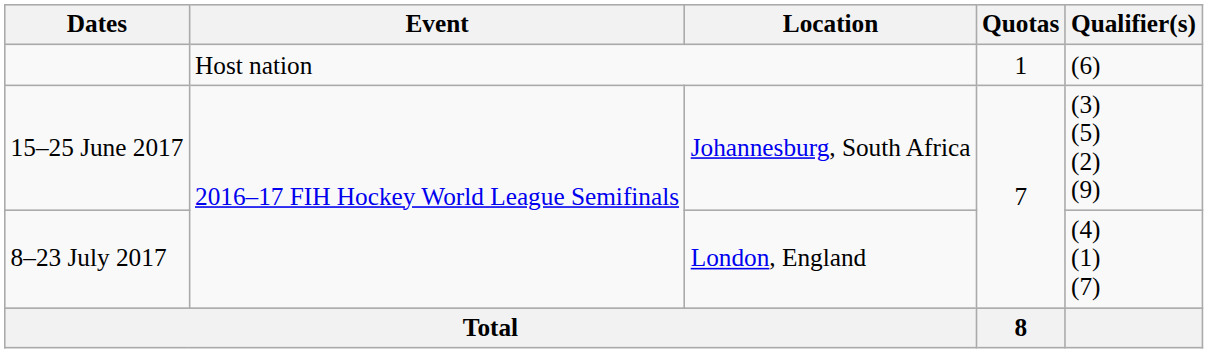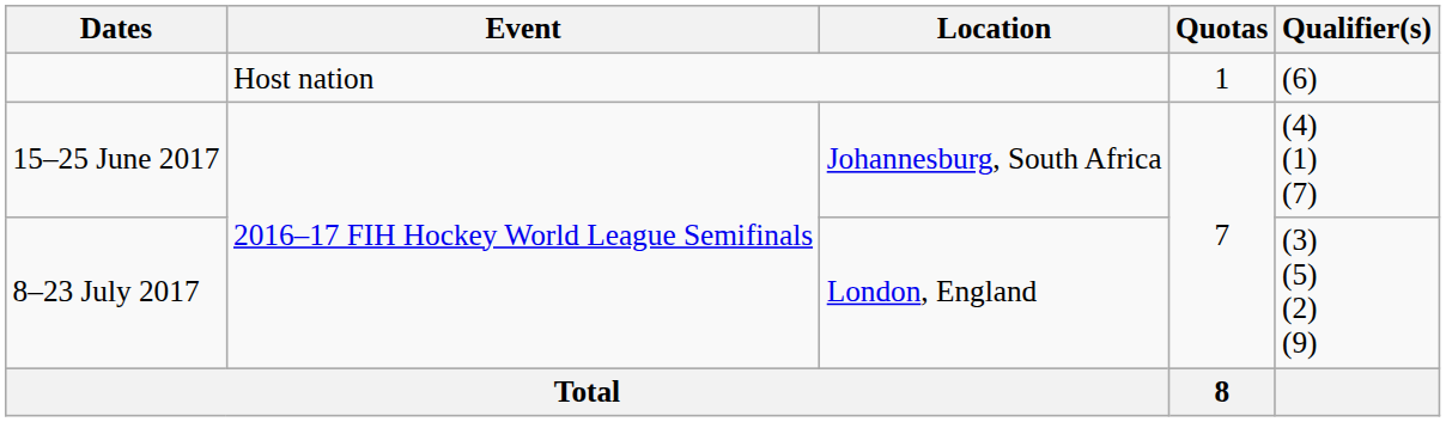15–25 June 2017 | Qualifier(s): (3) (5) (2) (9) -> (4) (1) (7)
8–23 July 2017 | Qualifier(s): (4) (1) (7) -> (3) (5) (2) (9)
